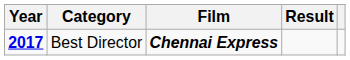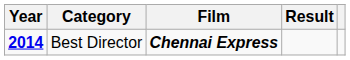Best Director | Year: 2017 -> 2014
